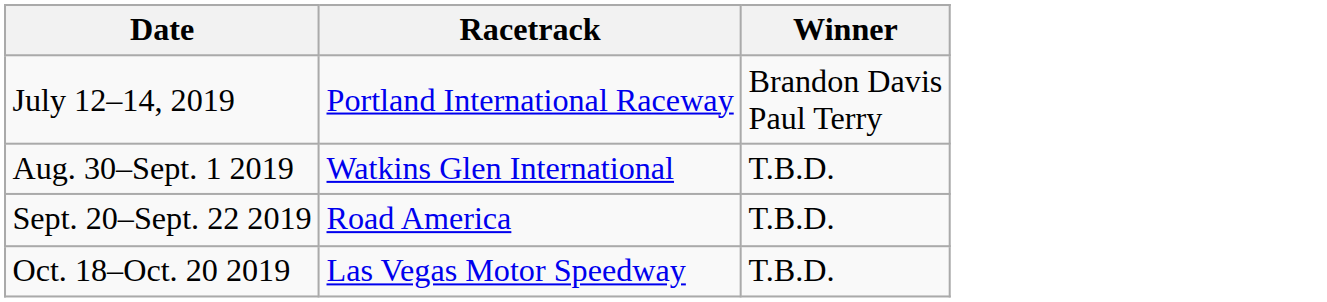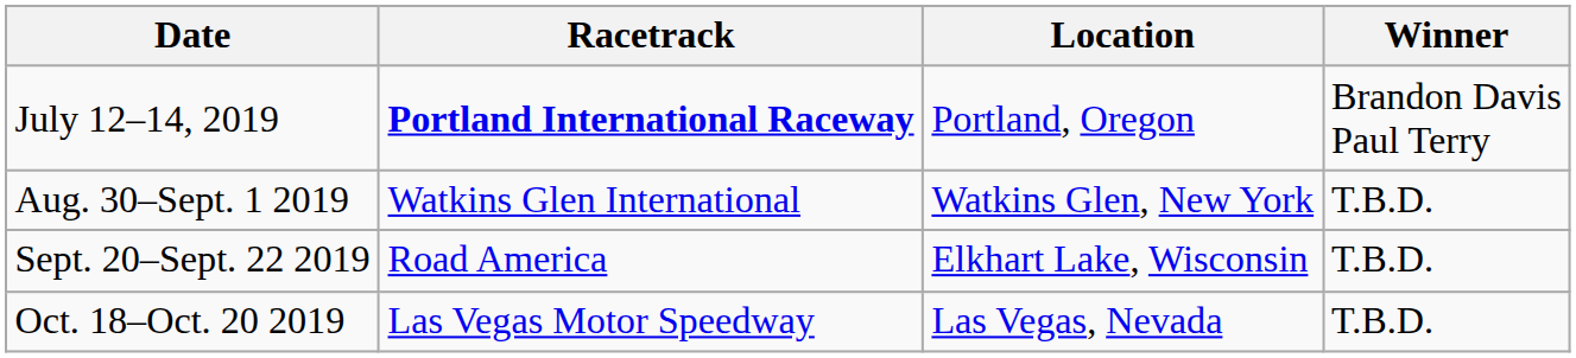+ column: Location | Portland, Oregon | Watkins Glen, New York | Elkhart Lake, Wisconsin | Las Vegas, Nevada
July 12–14, 2019 | Racetrack: normal -> bold
